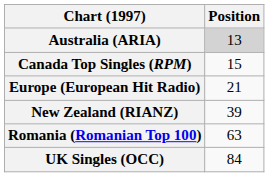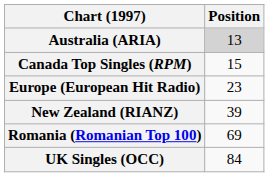Europe (European Hit Radio) | Position: 21 -> 23
Romania (Romanian Top 100) | Position: 63 -> 69
